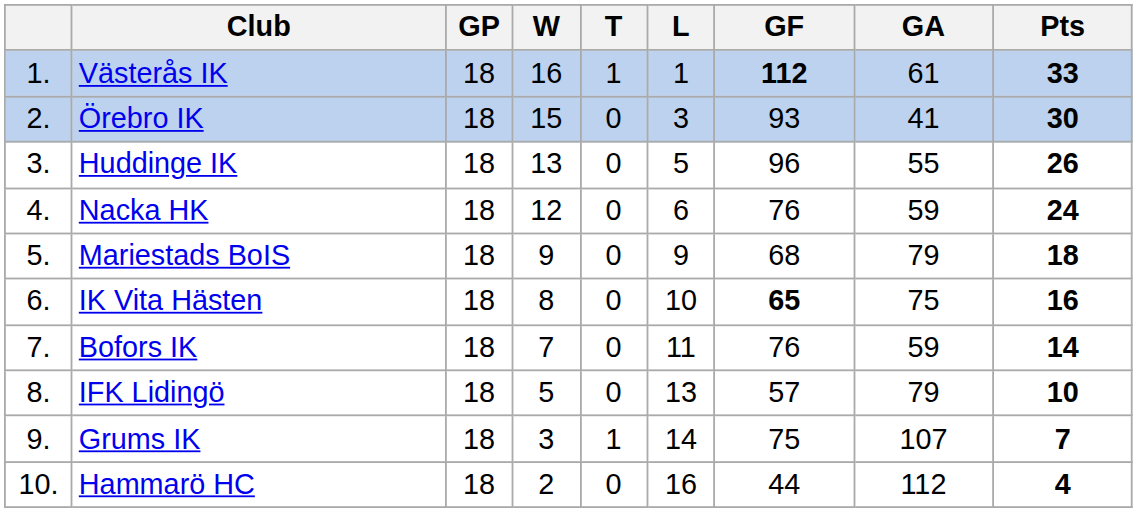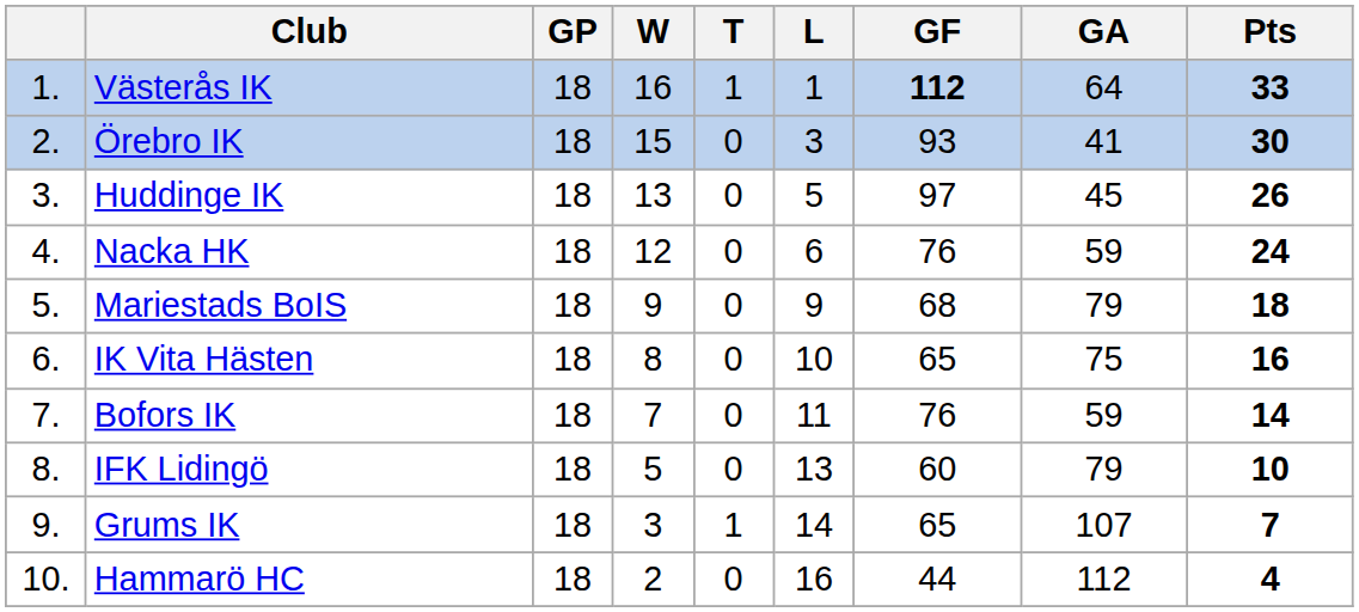Västerås IK | GA: 61 -> 64
Huddinge IK | GF: 96 -> 97
Huddinge IK | GA: 55 -> 45
IK Vita Hästen | GF: bold -> normal
IFK Lidingö | GF: 57 -> 60
Grums IK | GF: 75 -> 65
